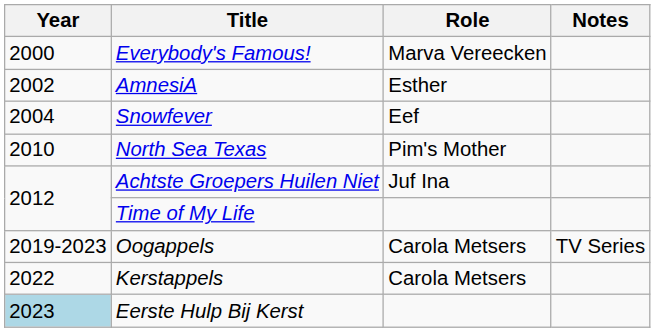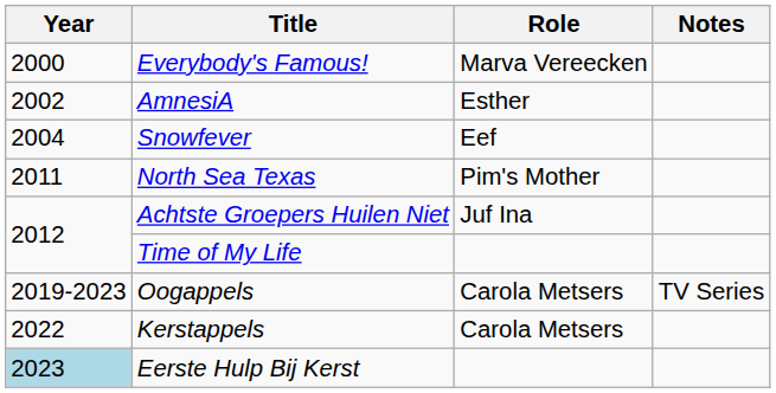North Sea Texas | Year: 2010 -> 2011
